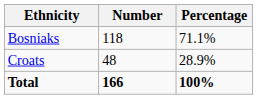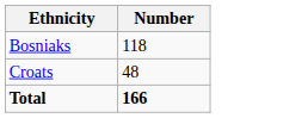- column: Percentage | 71.1% | 28.9% | 100%
